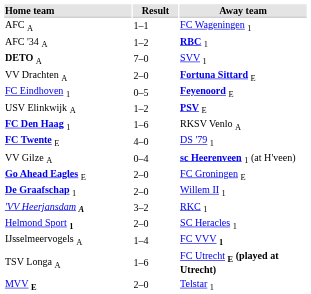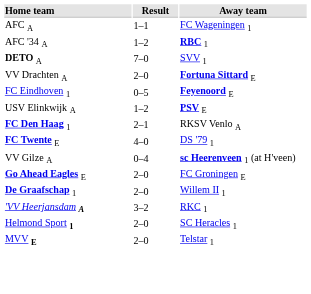FC Den Haag 1 | Result: 1–6 -> 2–1
- row: IJsselmeervogels A | 1–4 | FC VVV 1
- row: TSV Longa A | 1–6 | FC Utrecht E (played at Utrecht)
